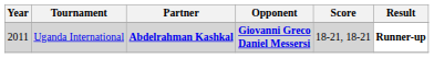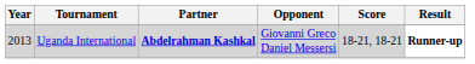Uganda International | Year: 2011 -> 2013
Uganda International | Opponent: bold -> normal
